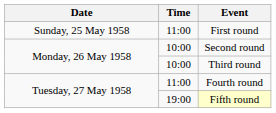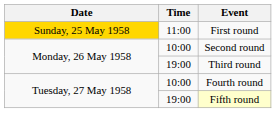First round | Date: no background -> gold background
Third round | Time: 10:00 -> 19:00
Fourth round | Time: 11:00 -> 10:00
